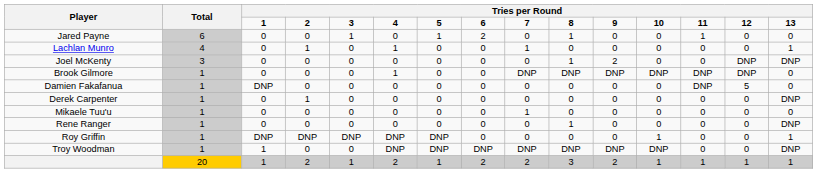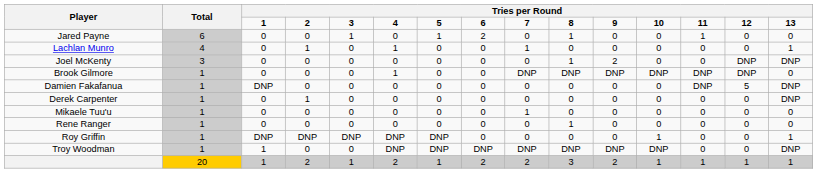Damien Fakafanua | column 15: 0 -> DNP
Rene Ranger | column 15: DNP -> 0
